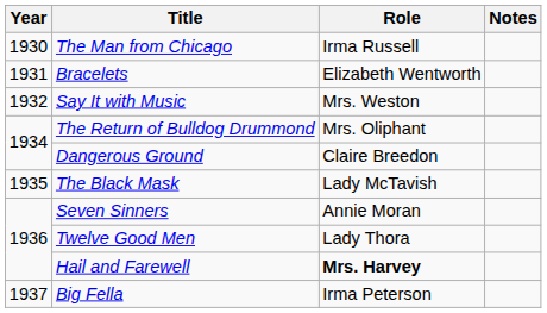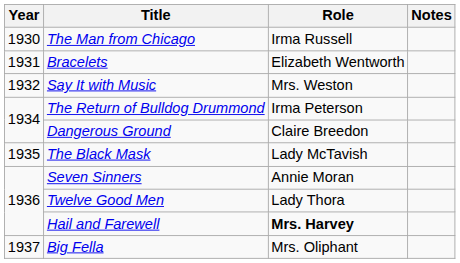The Return of Bulldog Drummond | Role: Mrs. Oliphant -> Irma Peterson
Big Fella | Role: Irma Peterson -> Mrs. Oliphant
